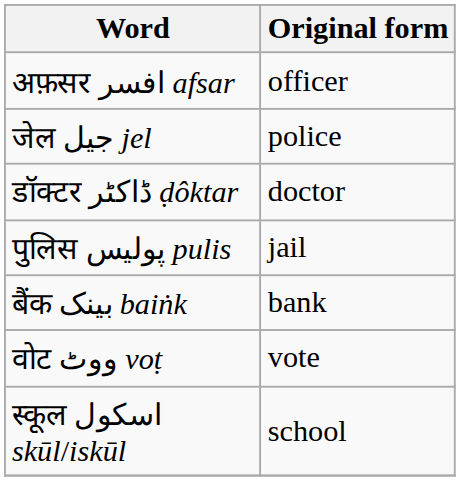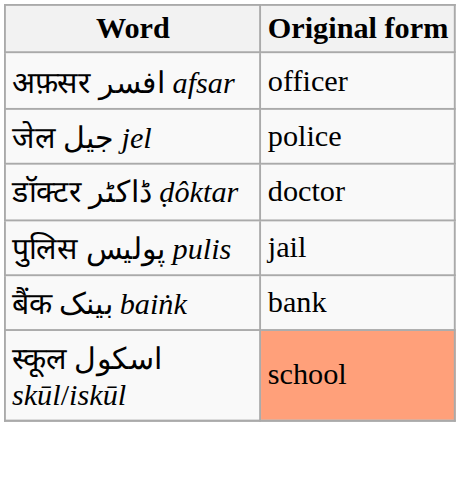- row: वोट ووٹ voṭ | vote
स्कूल اسکول skūl/iskūl | Original form: no background -> lightsalmon background
